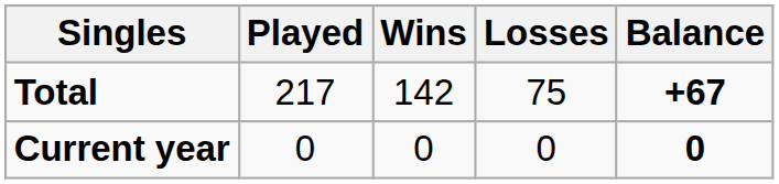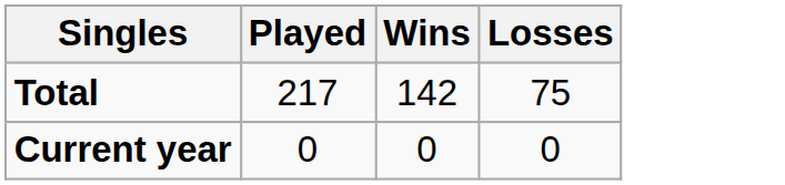- column: Balance | +67 | 0
